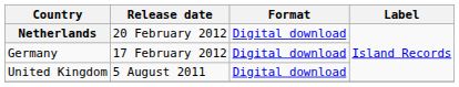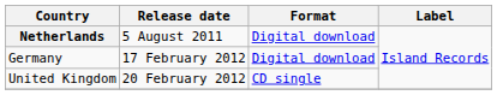Netherlands | Release date: 20 February 2012 -> 5 August 2011
United Kingdom | Release date: 5 August 2011 -> 20 February 2012
United Kingdom | Format: Digital download -> CD single
